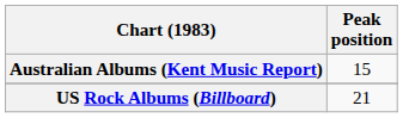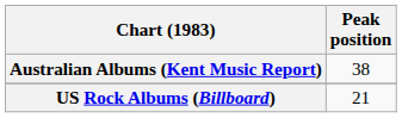Australian Albums (Kent Music Report) | Peak position: 15 -> 38
